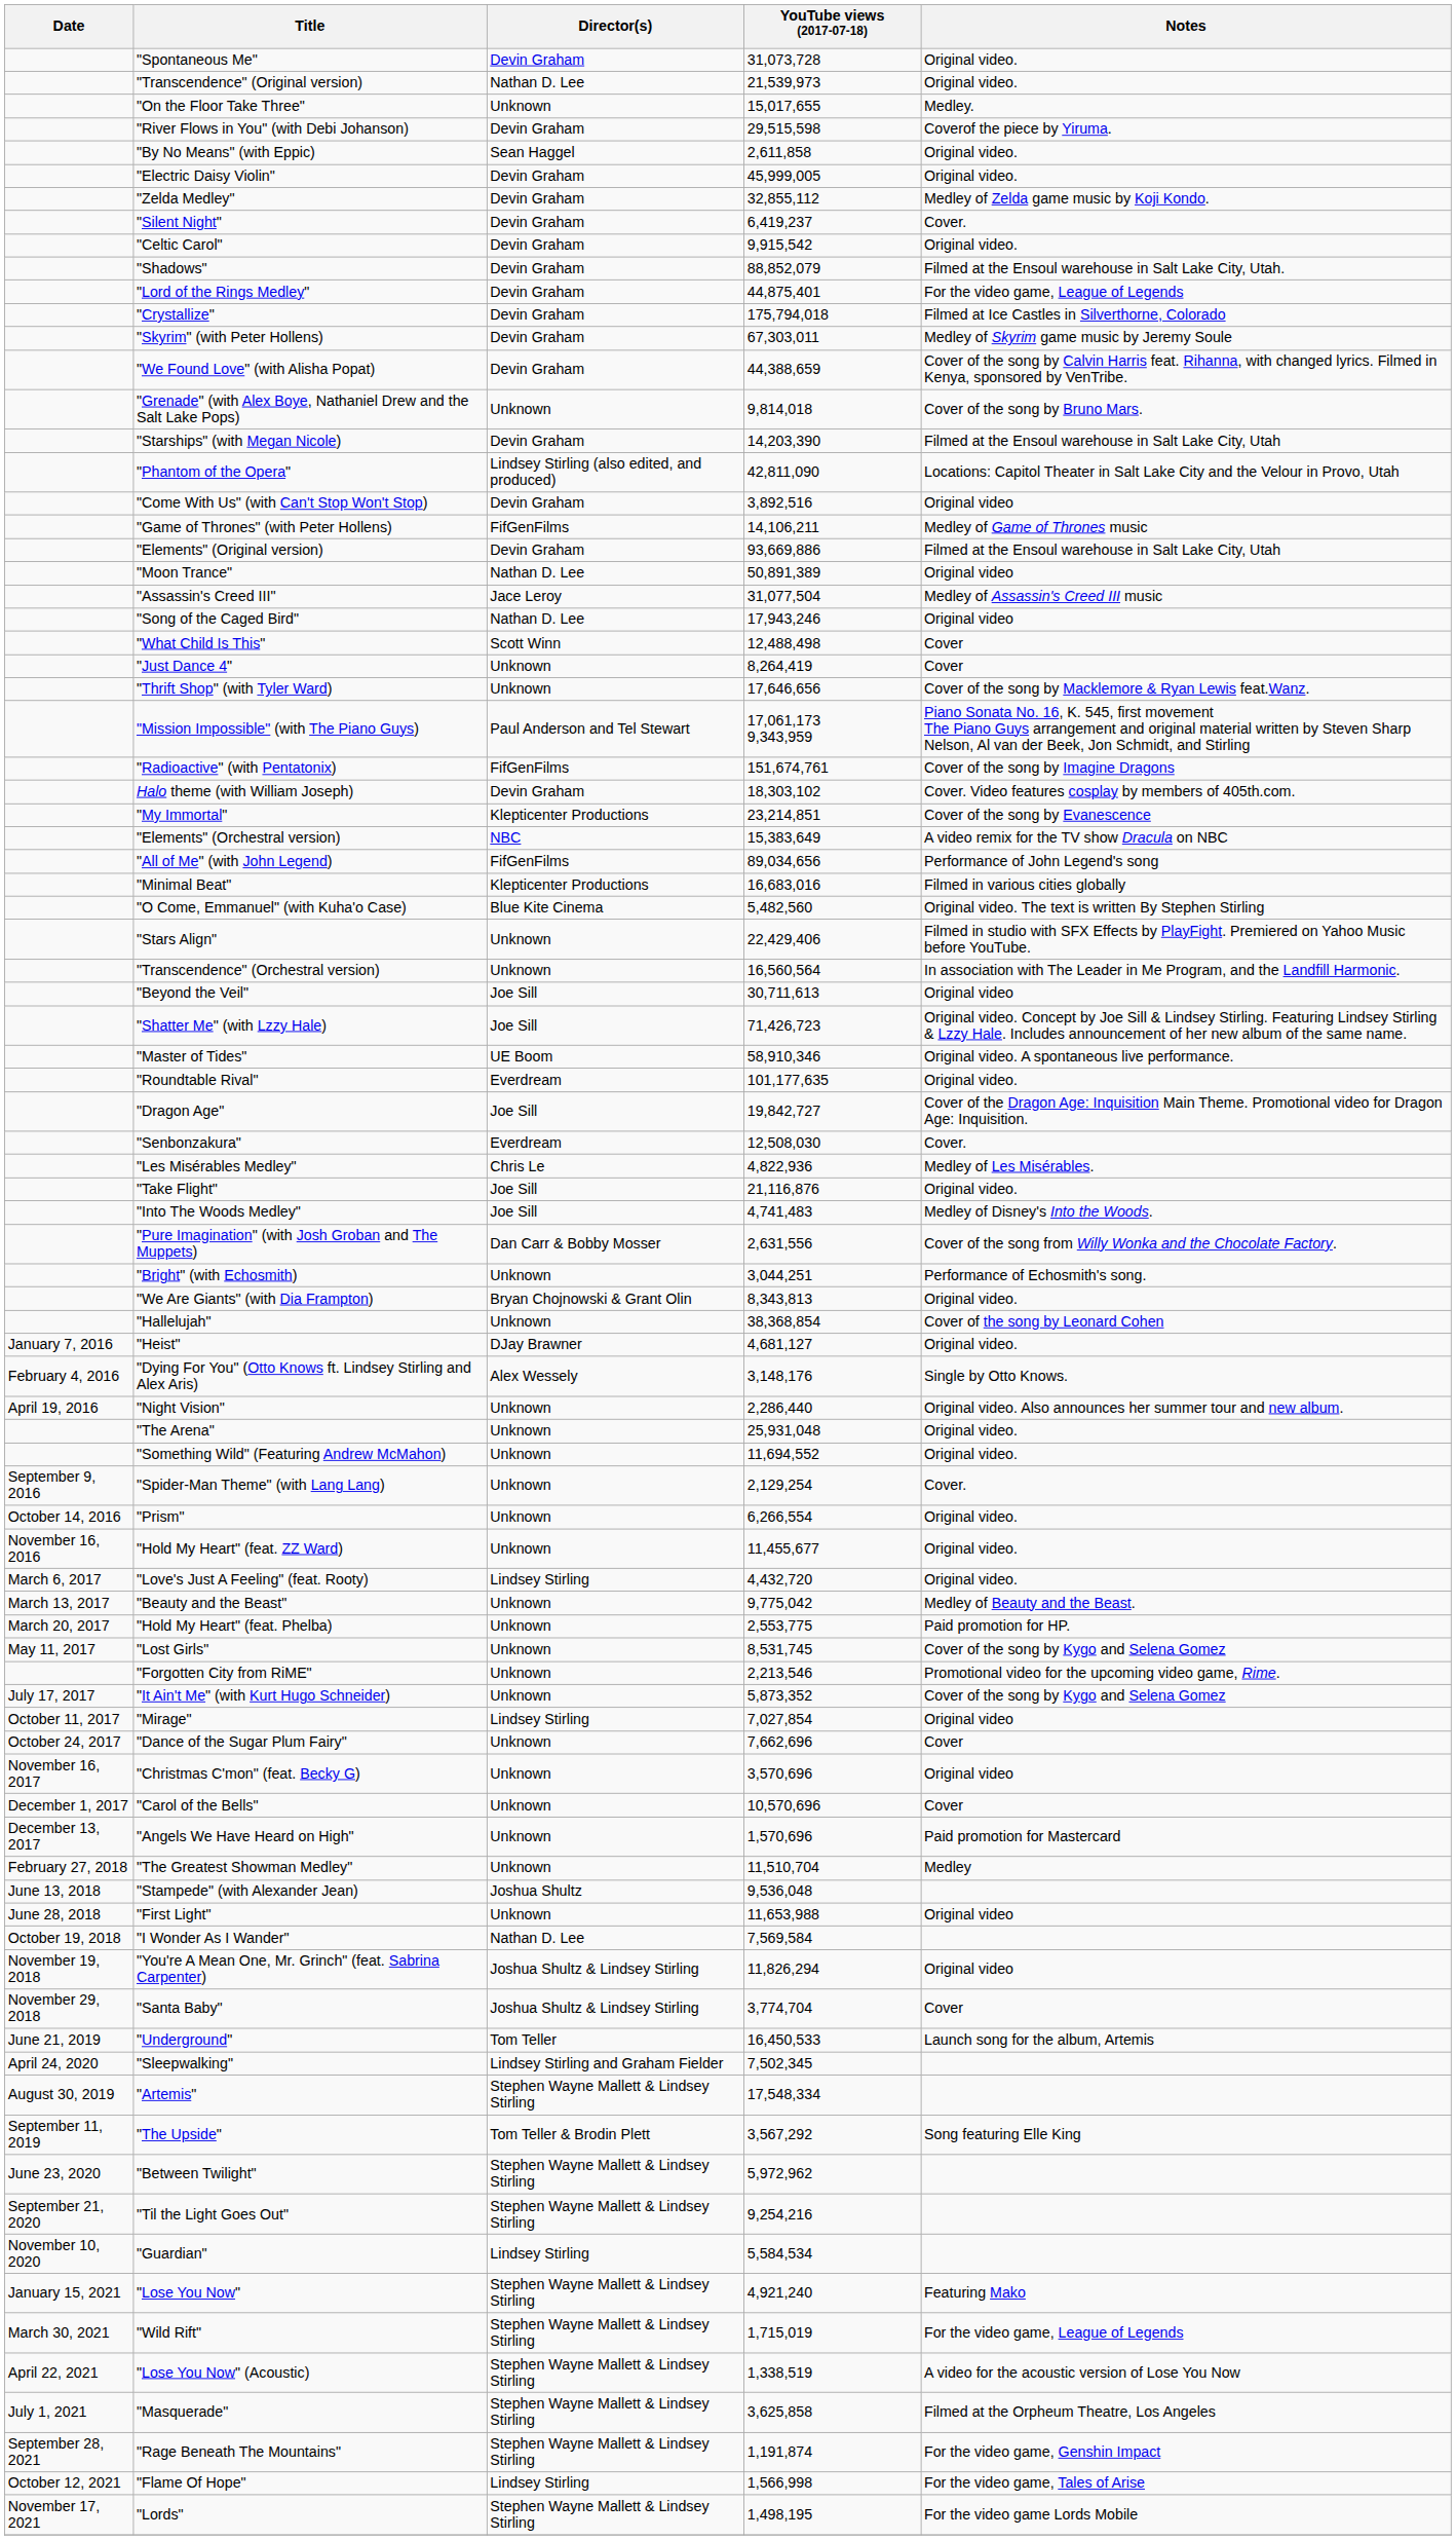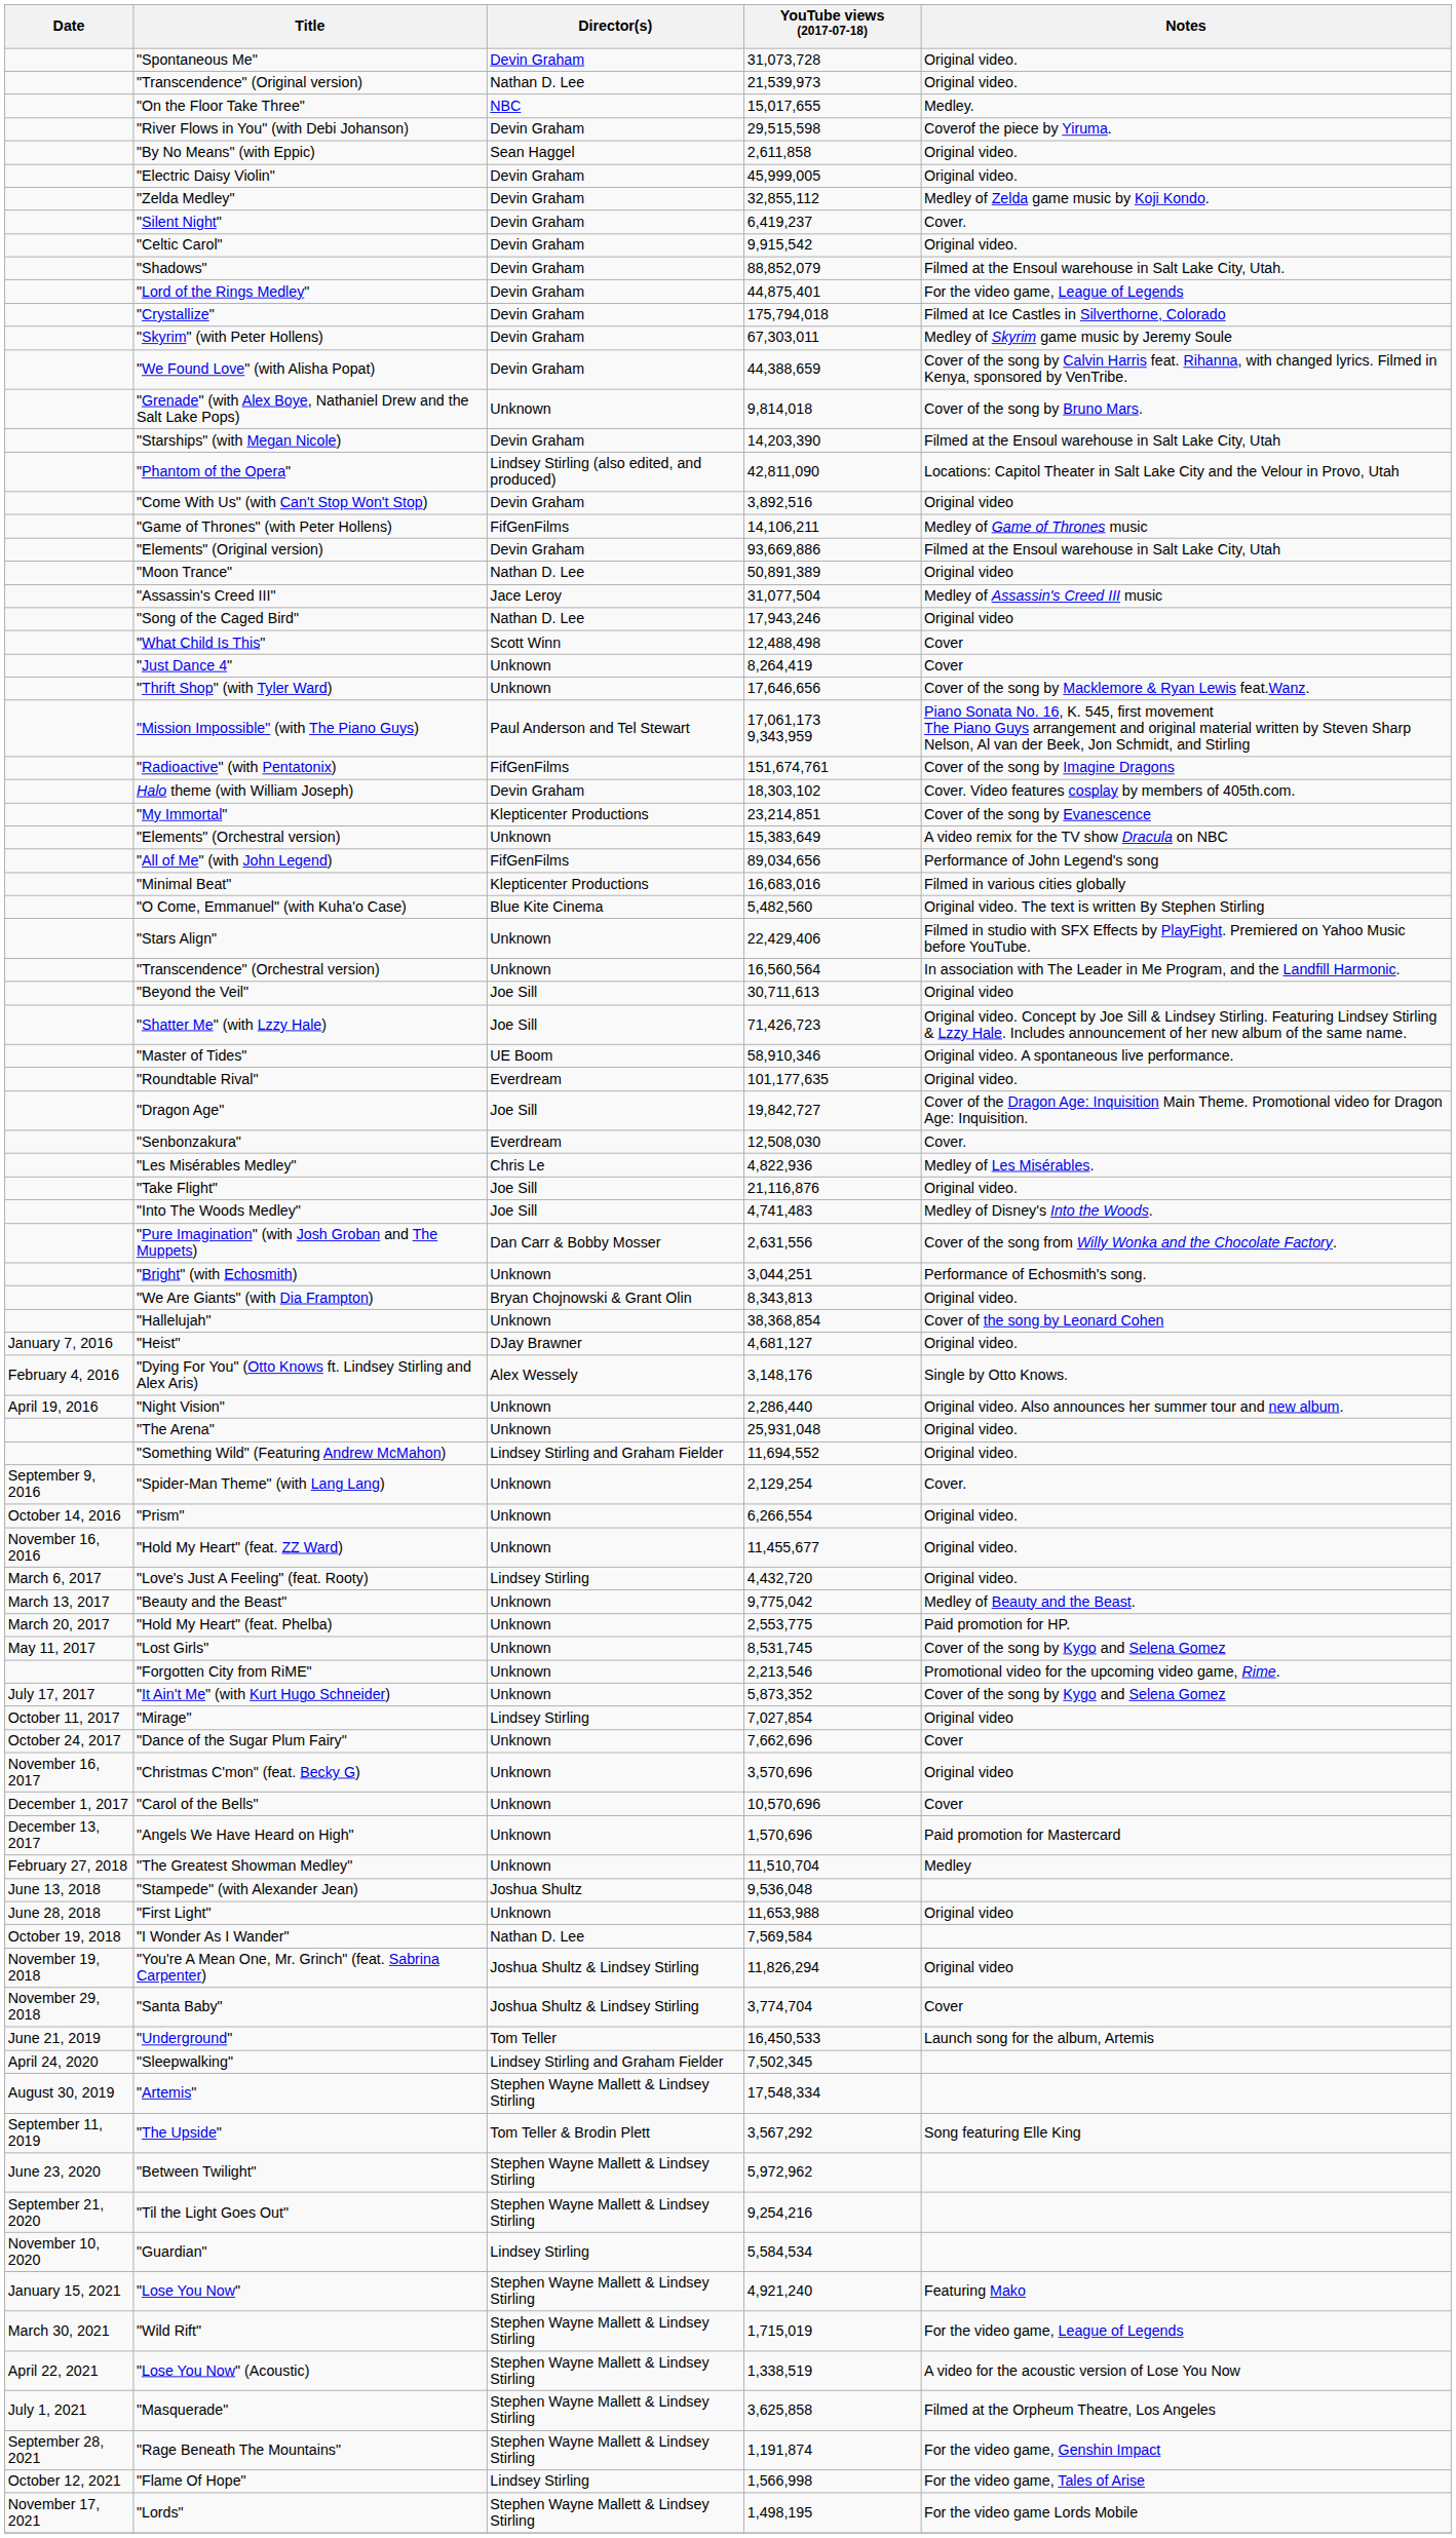"On the Floor Take Three" | Director(s): Unknown -> NBC
"Elements" (Orchestral version) | Director(s): NBC -> Unknown
"Something Wild" (Featuring Andrew McMahon) | Director(s): Unknown -> Lindsey Stirling and Graham Fielder
